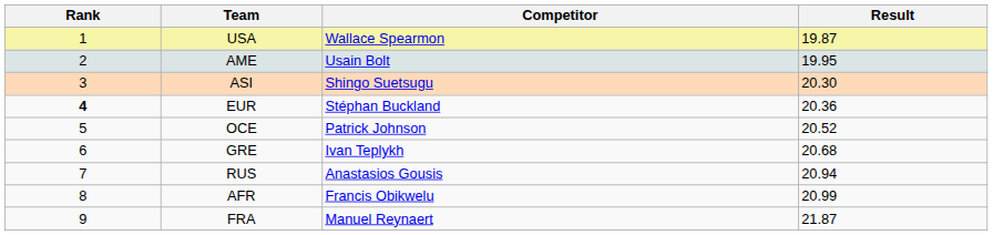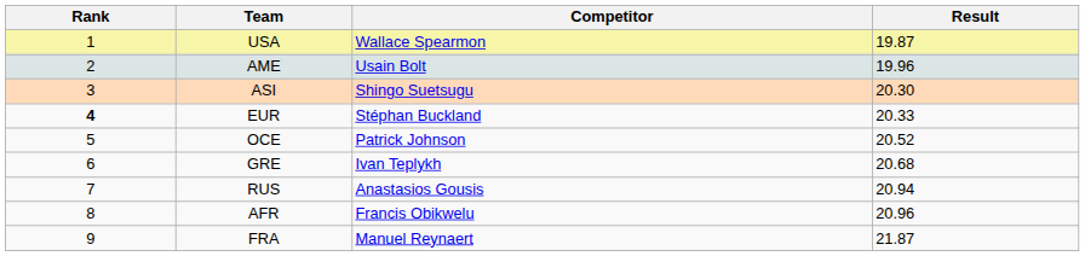AME | Result: 19.95 -> 19.96
EUR | Result: 20.36 -> 20.33
AFR | Result: 20.99 -> 20.96
